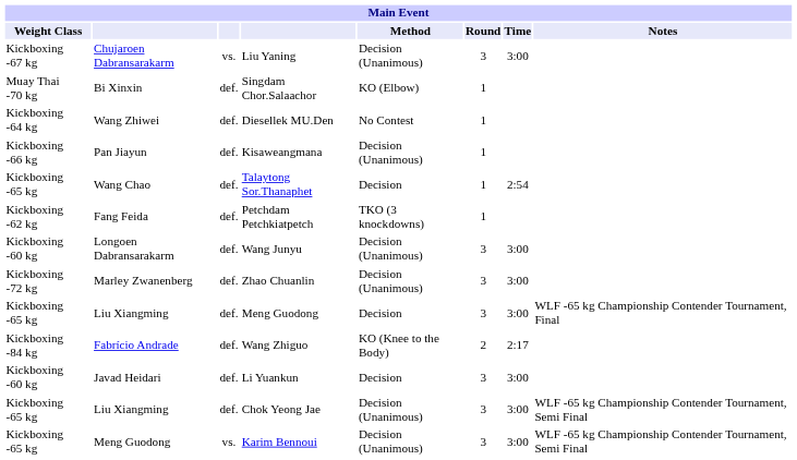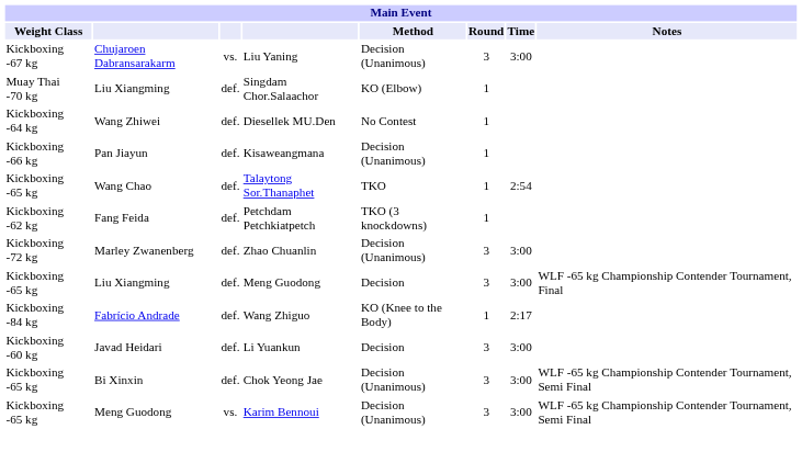Singdam Chor.Salaachor | column 2: Bi Xinxin -> Liu Xiangming
Talaytong Sor.Thanaphet | Method: Decision -> TKO
- row: Kickboxing -60 kg | Longoen Dabransarakarm | def. | Wang Junyu | Decision (Unanimous) | 3 | 3:00
Wang Zhiguo | Round: 2 -> 1
Chok Yeong Jae | column 2: Liu Xiangming -> Bi Xinxin
